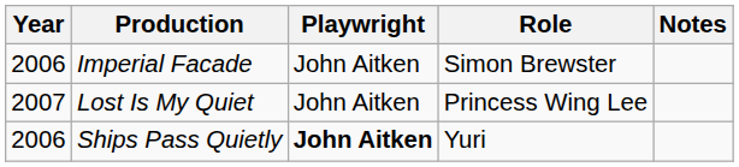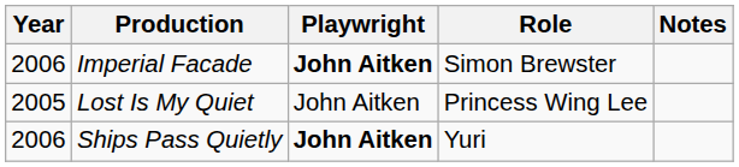Imperial Facade | Playwright: normal -> bold
Lost Is My Quiet | Year: 2007 -> 2005
